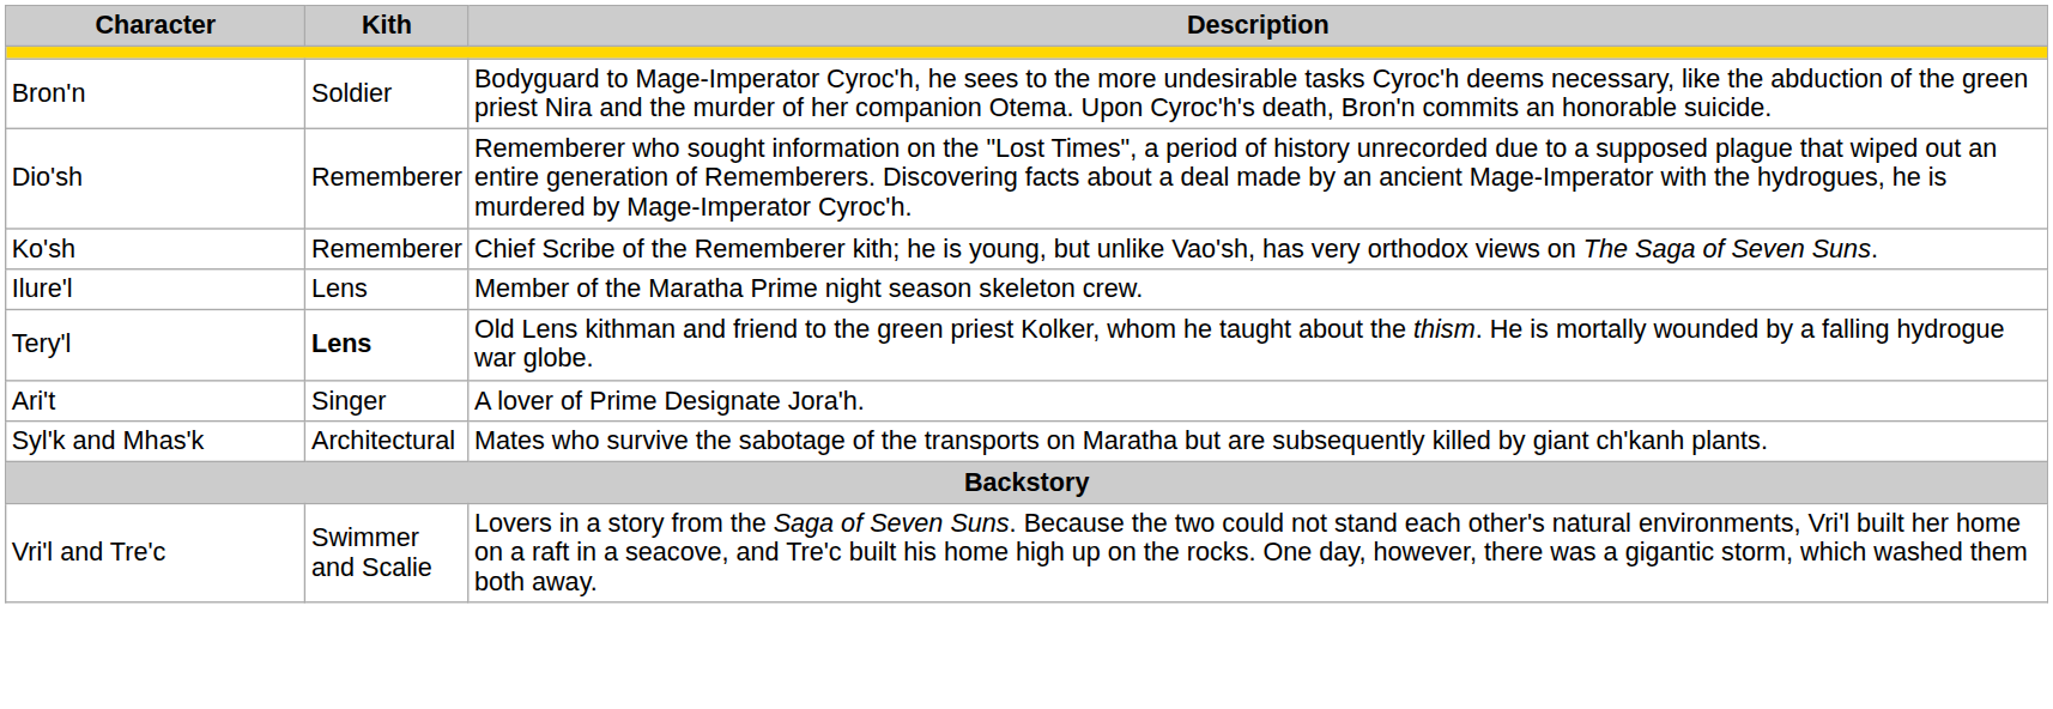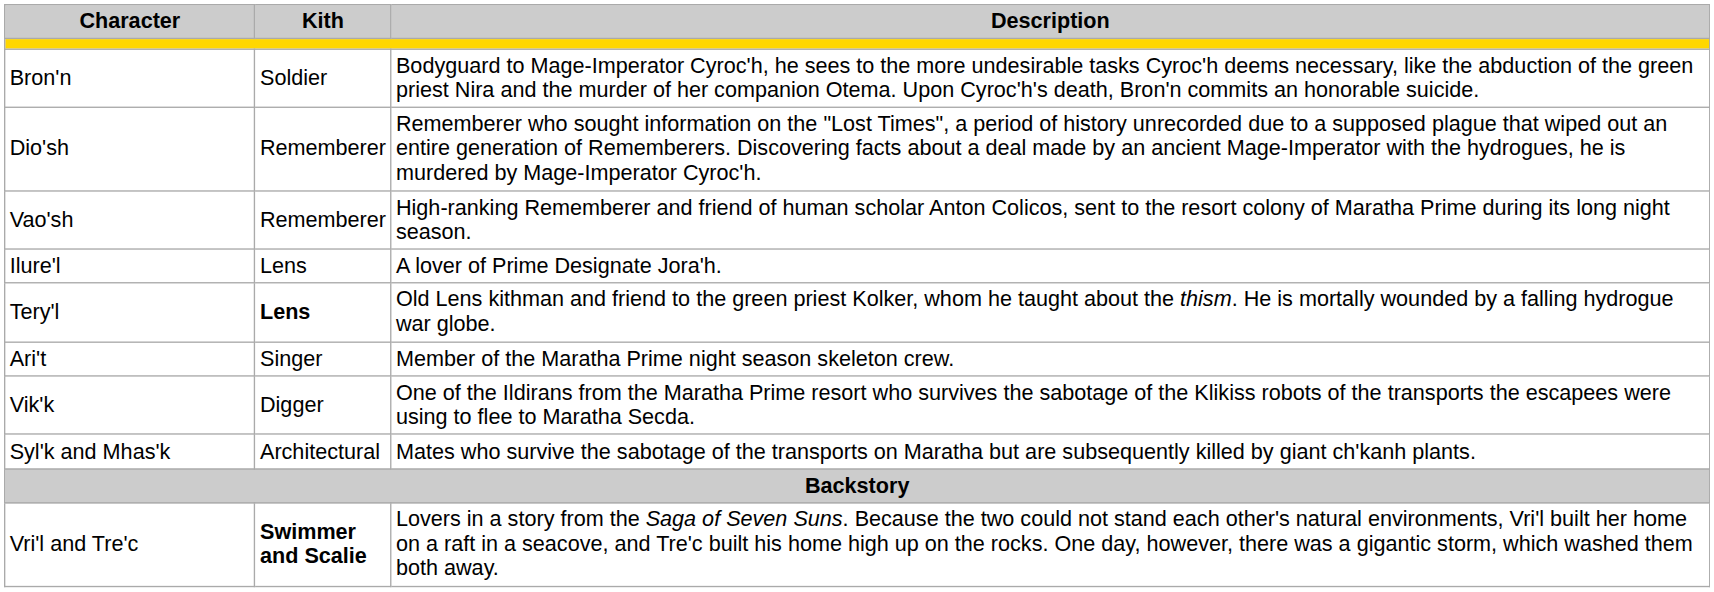+ row: Vao'sh | Rememberer | High-ranking Rememberer and friend of human scholar Anton Colicos, sent to the resort colony of Maratha Prime during its long night season.
- row: Ko'sh | Rememberer | Chief Scribe of the Rememberer kith; he is young, but unlike Vao'sh, has very orthodox views on The Saga of Seven Suns.
Ilure'l | Description: Member of the Maratha Prime night season skeleton crew. -> A lover of Prime Designate Jora'h.
Ari't | Description: A lover of Prime Designate Jora'h. -> Member of the Maratha Prime night season skeleton crew.
+ row: Vik'k | Digger | One of the Ildirans from the Maratha Prime resort who survives the sabotage of the Klikiss robots of the transports the escapees were using to flee to Maratha Secda.
Vri'l and Tre'c | Kith: normal -> bold
